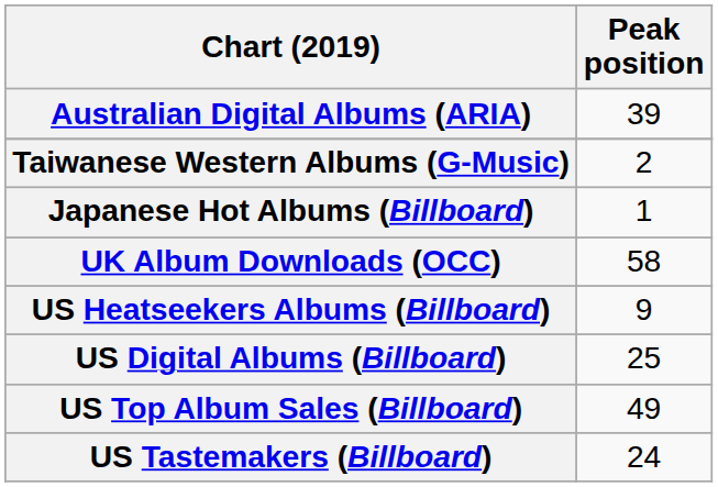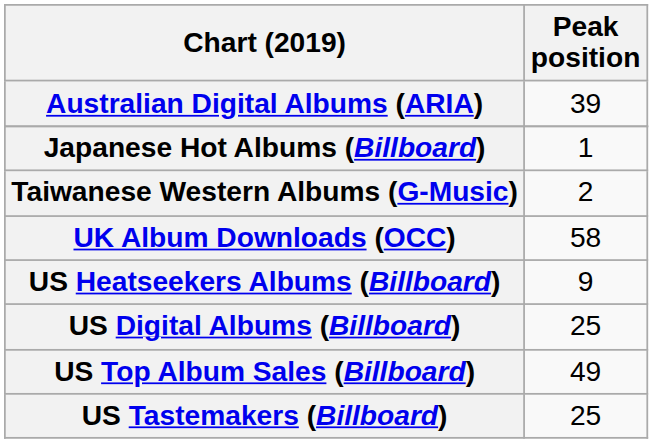rows swapped: Japanese Hot Albums (Billboard) <-> Taiwanese Western Albums (G-Music)
US Tastemakers (Billboard) | Peak position: 24 -> 25
